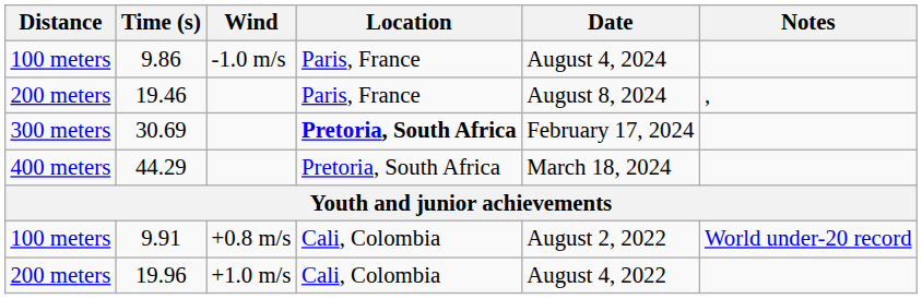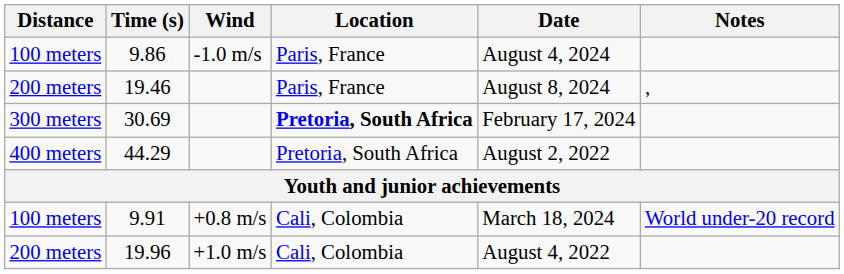44.29 | Date: March 18, 2024 -> August 2, 2022
9.91 | Date: August 2, 2022 -> March 18, 2024
